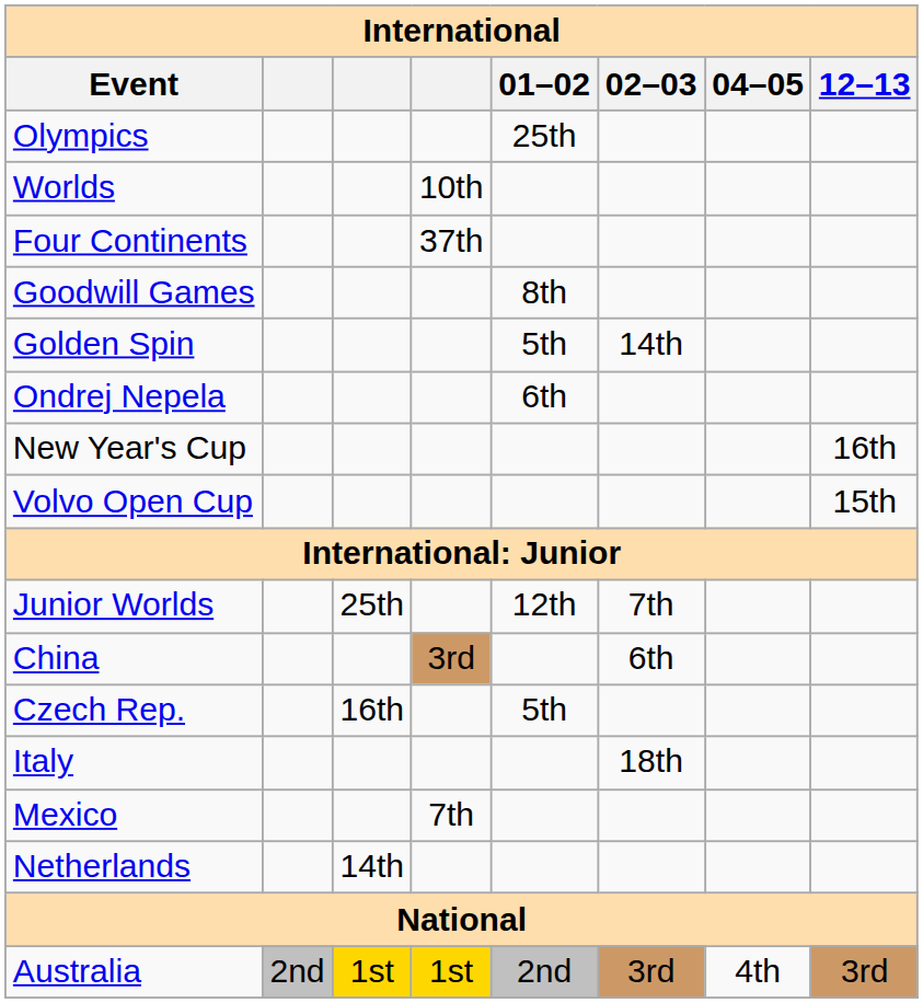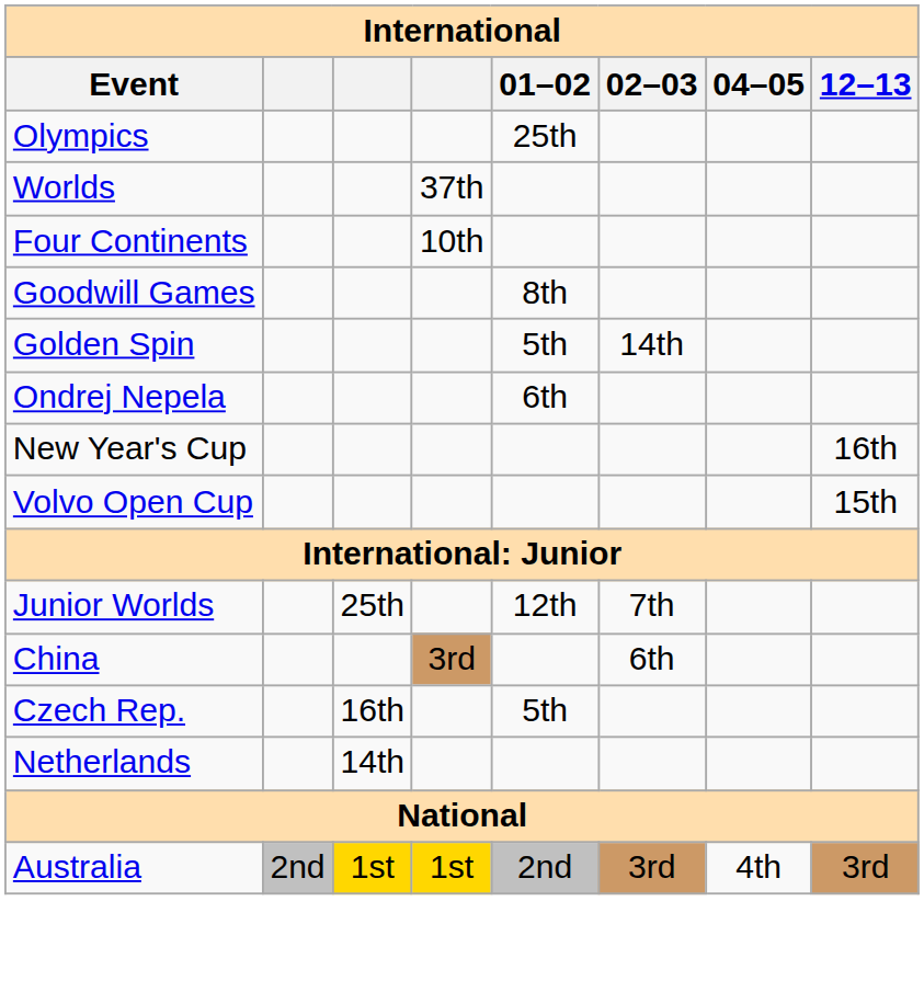Worlds | column 4: 10th -> 37th
Four Continents | column 4: 37th -> 10th
- row: Italy | 18th
- row: Mexico | 7th
